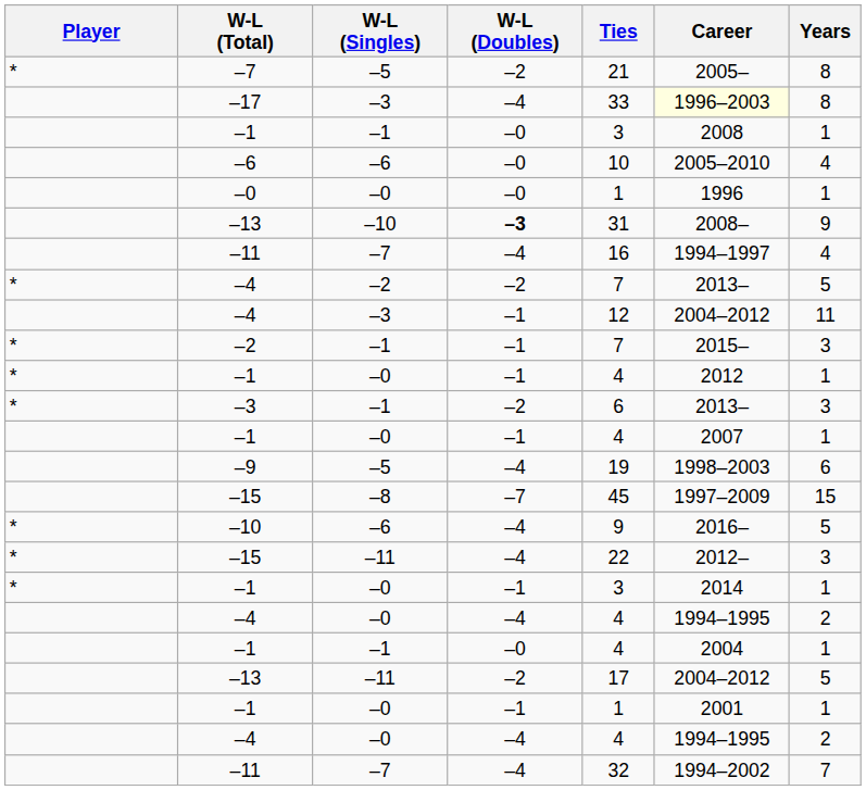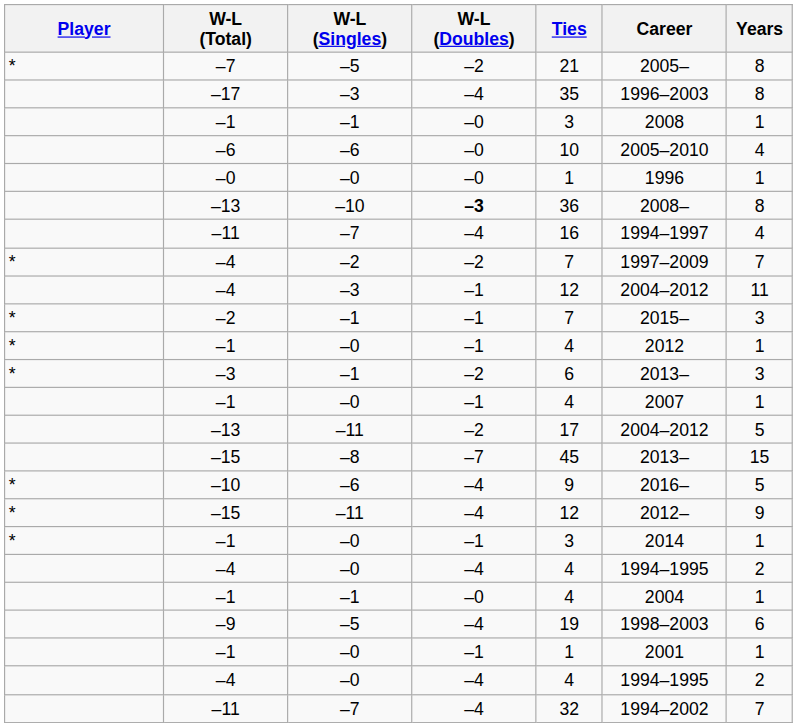–17 | Ties: 33 -> 35
–17 | Career: lightyellow background -> no background
–13 / –10 | Ties: 31 -> 36
–13 / –10 | Years: 9 -> 8
–4 / –2 | Career: 2013– -> 1997–2009
–4 / –2 | Years: 5 -> 7
rows swapped: –9 <-> –13 / –11
–15 / –8 | Career: 1997–2009 -> 2013–
–15 / –11 | Ties: 22 -> 12
–15 / –11 | Years: 3 -> 9
